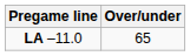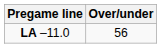LA –11.0 | Over/under: 65 -> 56
